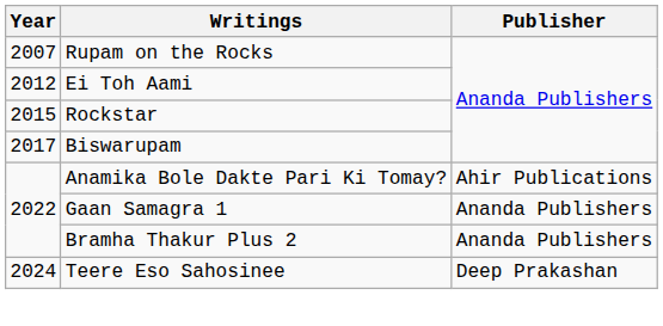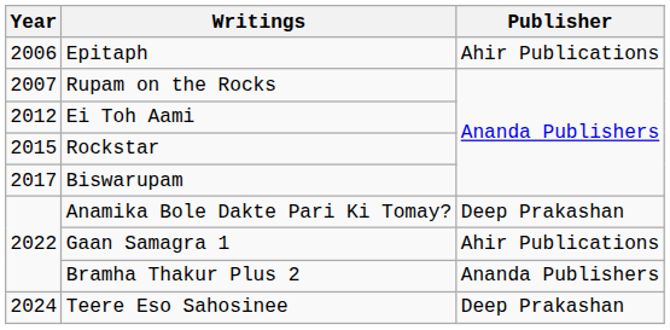+ row: 2006 | Epitaph | Ahir Publications
Anamika Bole Dakte Pari Ki Tomay? | Publisher: Ahir Publications -> Deep Prakashan
Gaan Samagra 1 | Publisher: Ananda Publishers -> Ahir Publications
